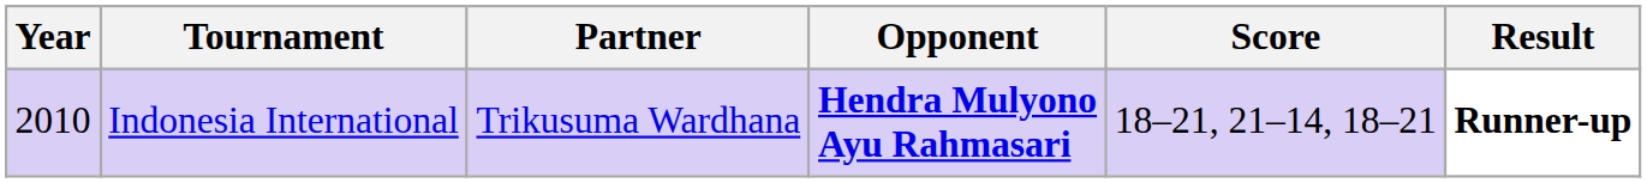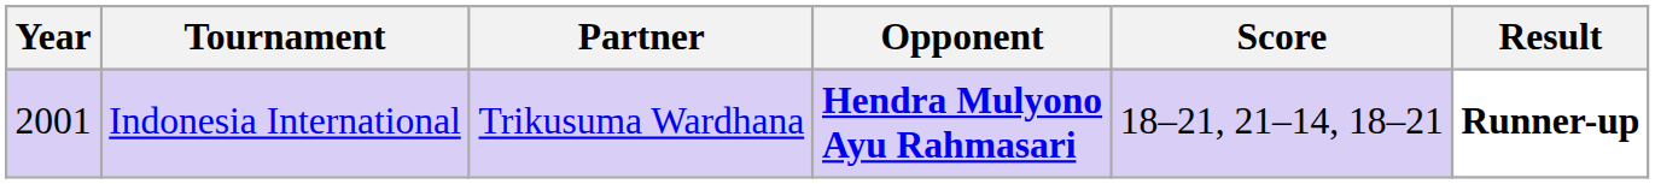Indonesia International | Year: 2010 -> 2001
